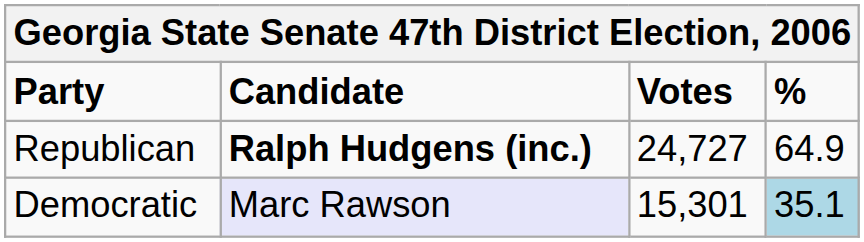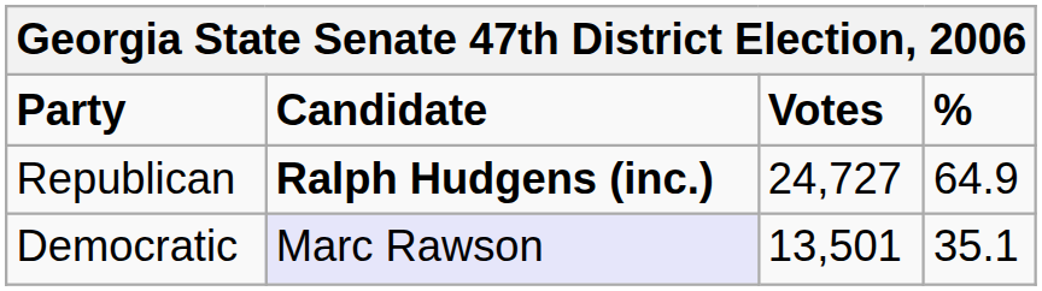Democratic | Votes: 15,301 -> 13,501
Democratic | %: lightblue background -> no background
